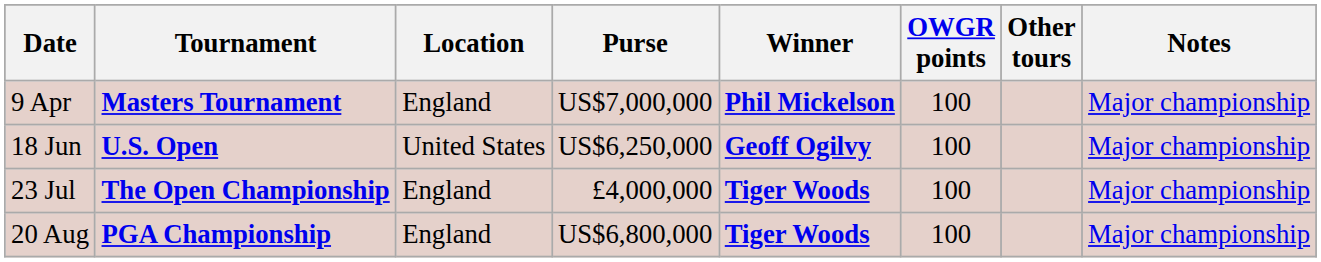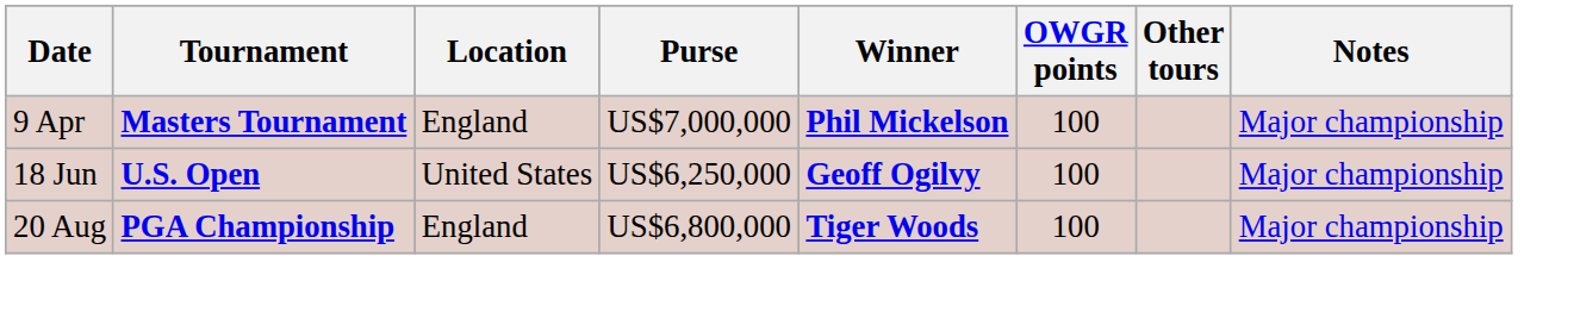- row: 23 Jul | The Open Championship | England | £4,000,000 | Tiger Woods | 100 | Major championship
